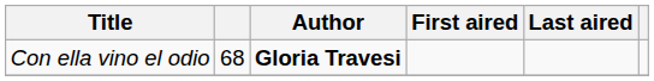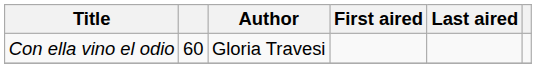Con ella vino el odio | column 2: 68 -> 60
Con ella vino el odio | Author: bold -> normal
